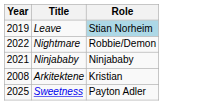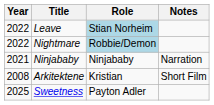+ column: Notes | Narration | Short Film
Leave | Year: 2019 -> 2022
Nightmare | Role: no background -> lightblue background
